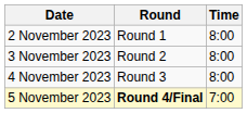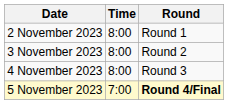columns swapped: Time <-> Round
